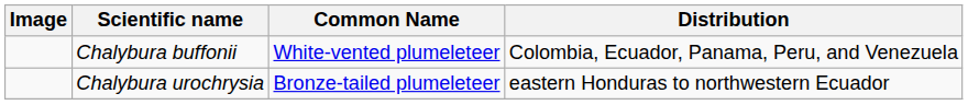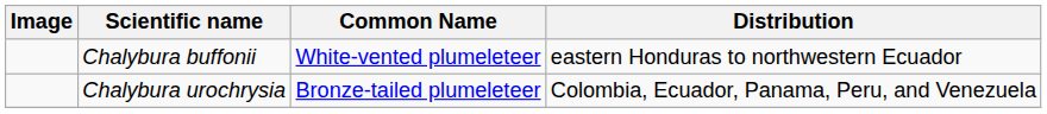Chalybura buffonii | Distribution: Colombia, Ecuador, Panama, Peru, and Venezuela -> eastern Honduras to northwestern Ecuador
Chalybura urochrysia | Distribution: eastern Honduras to northwestern Ecuador -> Colombia, Ecuador, Panama, Peru, and Venezuela
